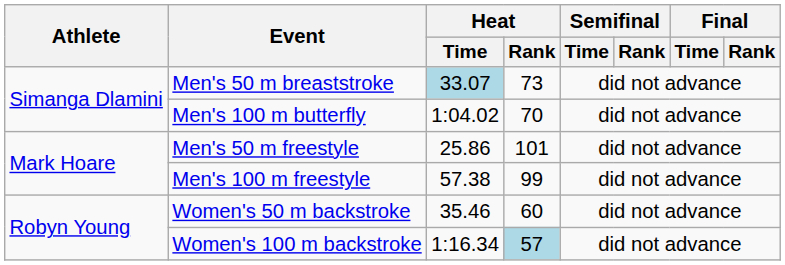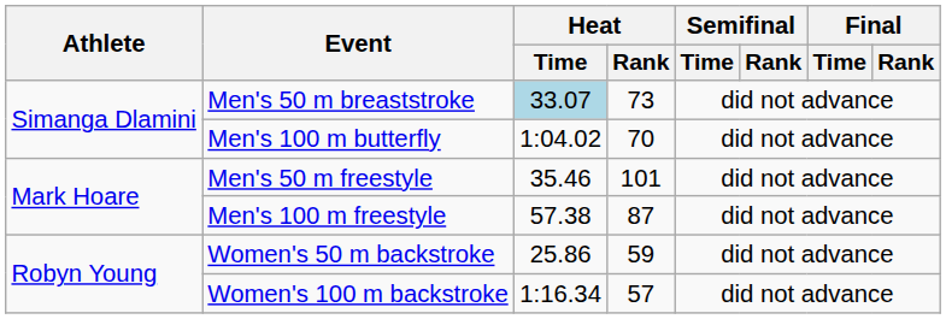Men's 50 m freestyle | Heat / Time: 25.86 -> 35.46
Men's 100 m freestyle | Heat / Rank: 99 -> 87
Women's 50 m backstroke | Heat / Time: 35.46 -> 25.86
Women's 50 m backstroke | Heat / Rank: 60 -> 59
Women's 100 m backstroke | Heat / Rank: lightblue background -> no background
